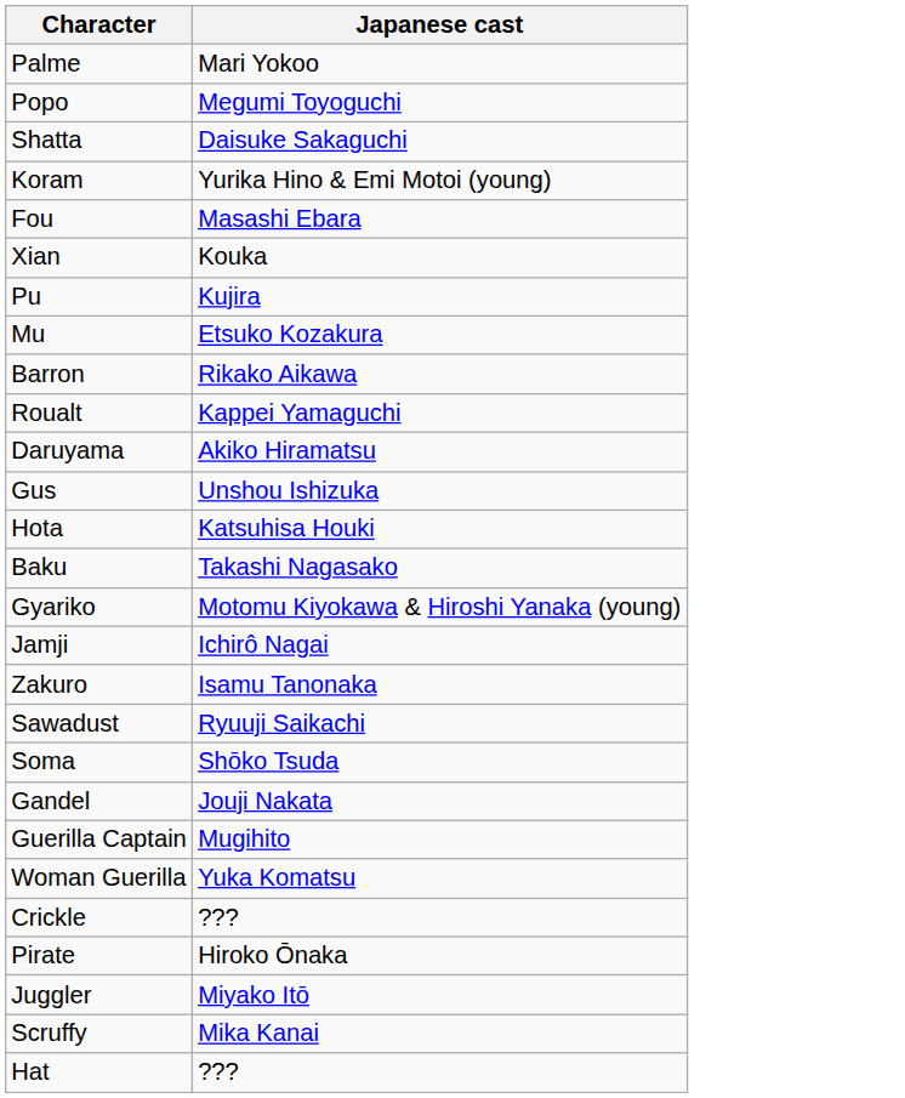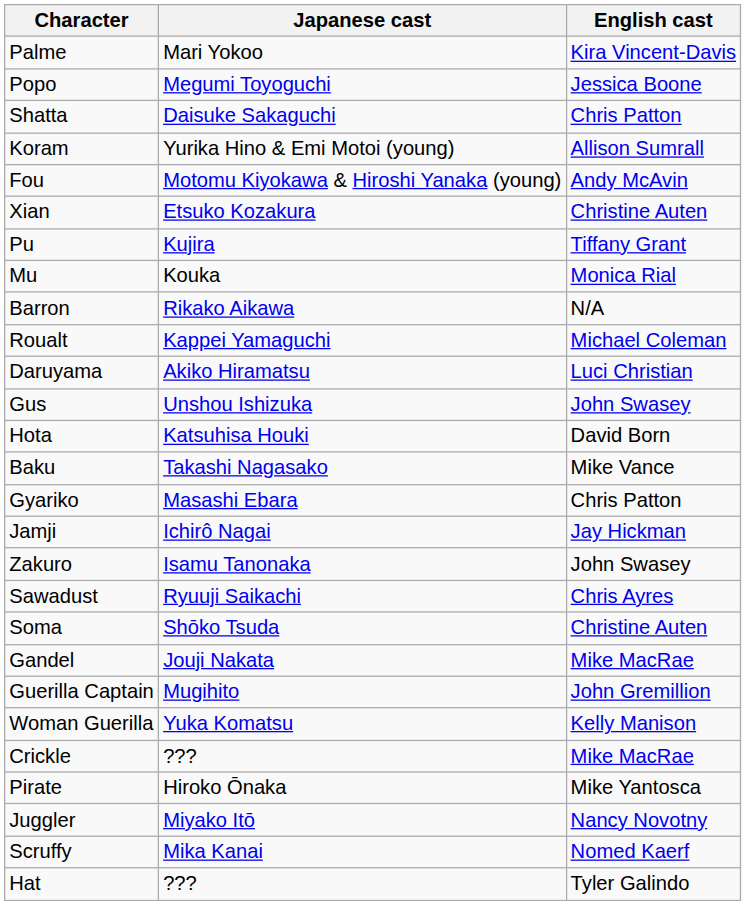+ column: English cast | Kira Vincent-Davis | Jessica Boone | Chris Patton | Allison Sumrall | Andy McAvin | Christine Auten | Tiffany Grant | Monica Rial | N/A | Michael Coleman | Luci Christian | John Swasey | David Born | Mike Vance | Chris Patton | Jay Hickman | John Swasey | Chris Ayres | Christine Auten | Mike MacRae | John Gremillion | Kelly Manison | Mike MacRae | Mike Yantosca | Nancy Novotny | Nomed Kaerf | Tyler Galindo
Fou | Japanese cast: Masashi Ebara -> Motomu Kiyokawa & Hiroshi Yanaka (young)
Xian | Japanese cast: Kouka -> Etsuko Kozakura
Mu | Japanese cast: Etsuko Kozakura -> Kouka
Gyariko | Japanese cast: Motomu Kiyokawa & Hiroshi Yanaka (young) -> Masashi Ebara
